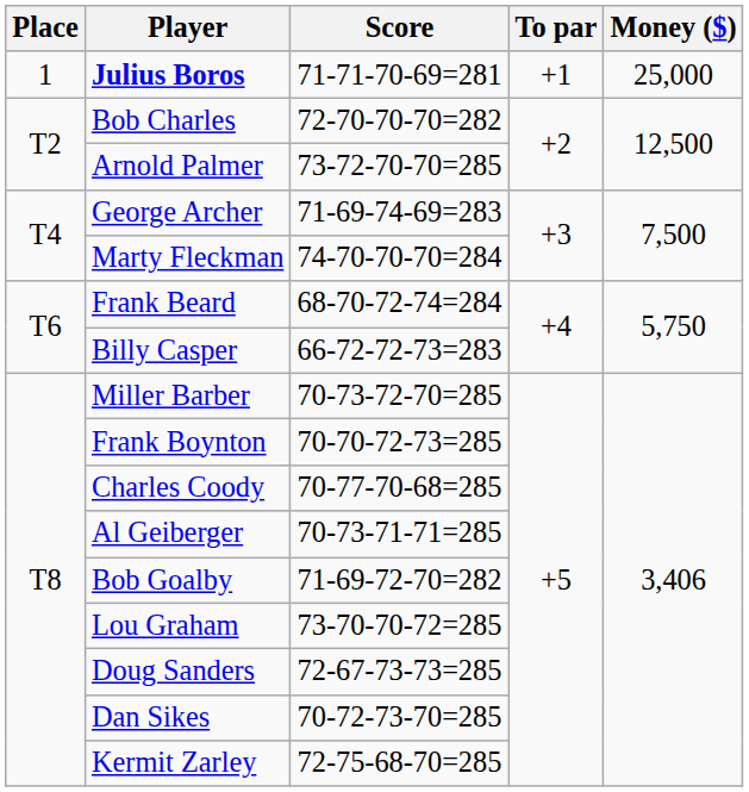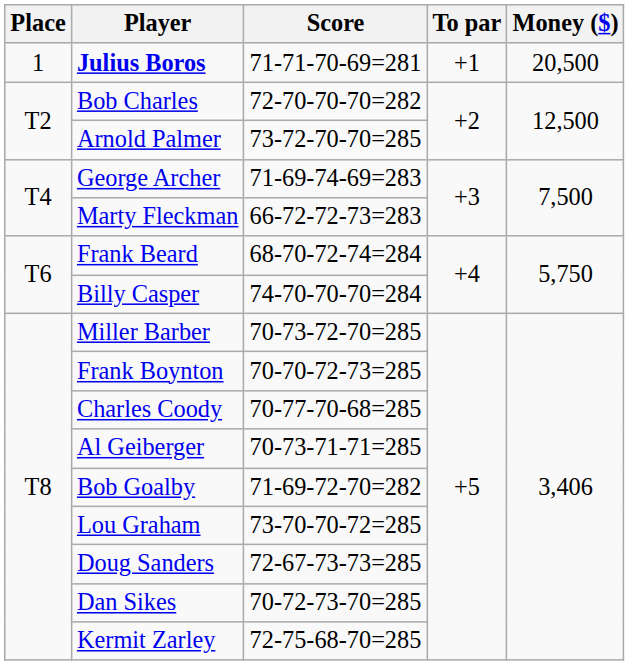Julius Boros | Money ($): 25,000 -> 20,500
Marty Fleckman | Score: 74-70-70-70=284 -> 66-72-72-73=283
Billy Casper | Score: 66-72-72-73=283 -> 74-70-70-70=284
